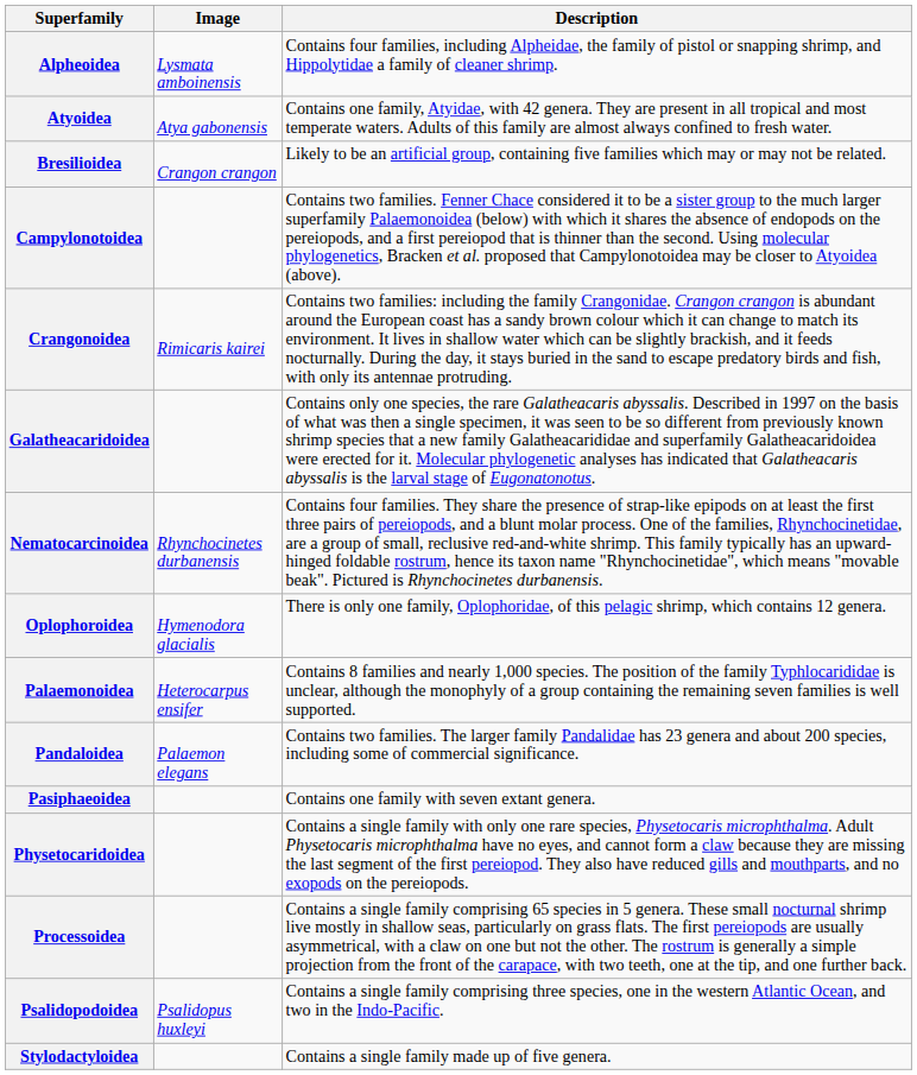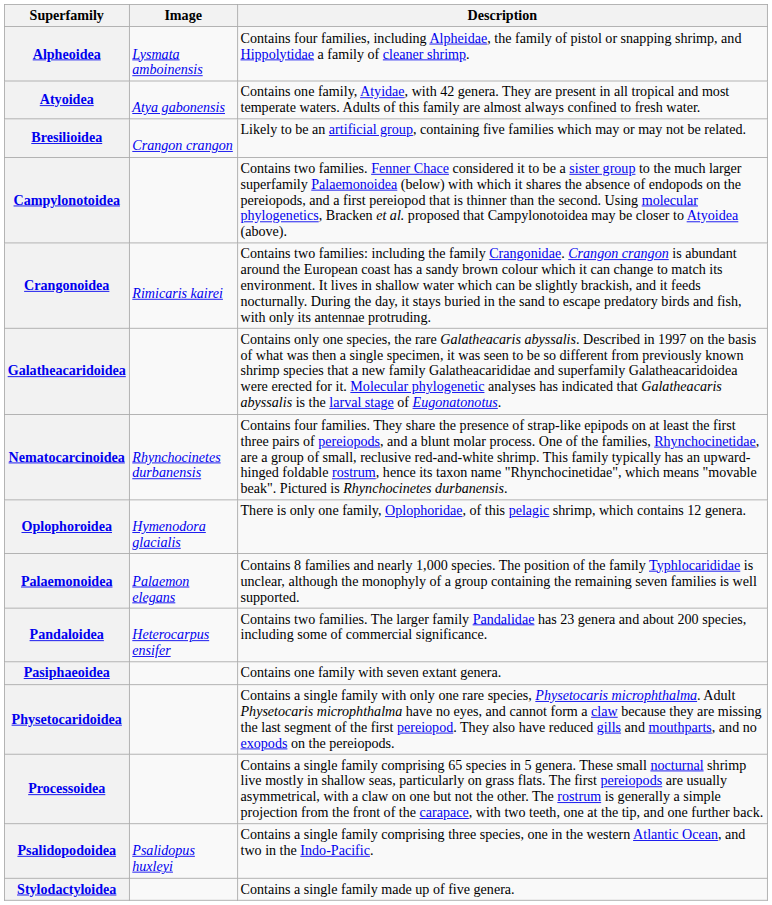Palaemonoidea | Image: Heterocarpus ensifer -> Palaemon elegans
Pandaloidea | Image: Palaemon elegans -> Heterocarpus ensifer
